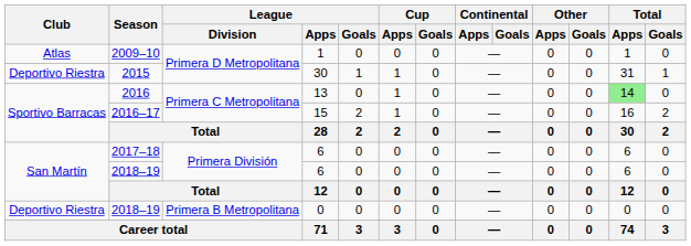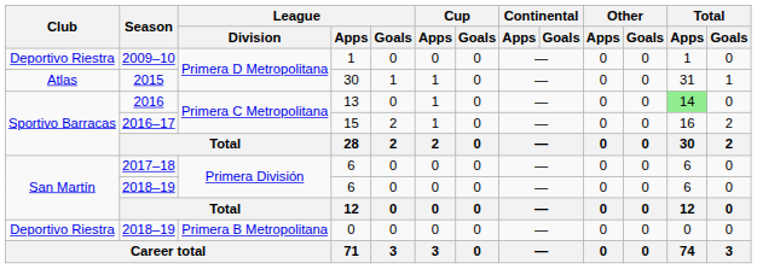2009–10 | Club: Atlas -> Deportivo Riestra
2015 | Club: Deportivo Riestra -> Atlas
